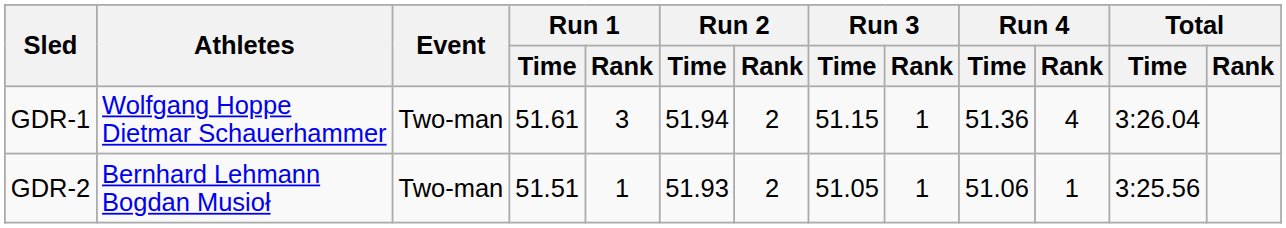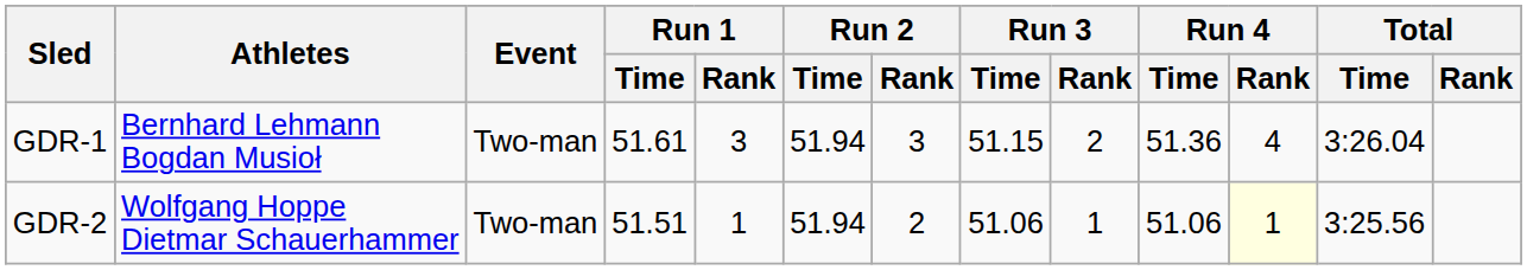GDR-1 | Athletes: Wolfgang Hoppe Dietmar Schauerhammer -> Bernhard Lehmann Bogdan Musioł
GDR-1 | Run 2 / Rank: 2 -> 3
GDR-1 | Run 3 / Rank: 1 -> 2
GDR-2 | Athletes: Bernhard Lehmann Bogdan Musioł -> Wolfgang Hoppe Dietmar Schauerhammer
GDR-2 | Run 2 / Time: 51.93 -> 51.94
GDR-2 | Run 3 / Time: 51.05 -> 51.06
GDR-2 | Run 4 / Rank: no background -> lightyellow background
